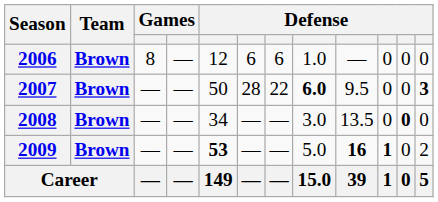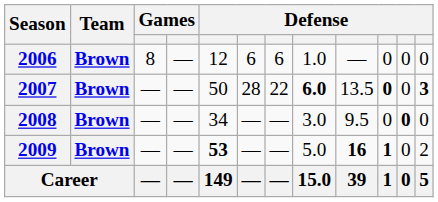2007 | column 9: 9.5 -> 13.5
2007 | column 10: normal -> bold
2008 | column 9: 13.5 -> 9.5
